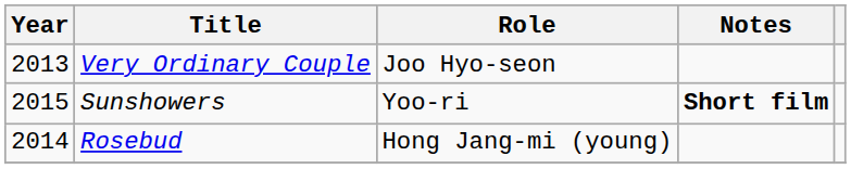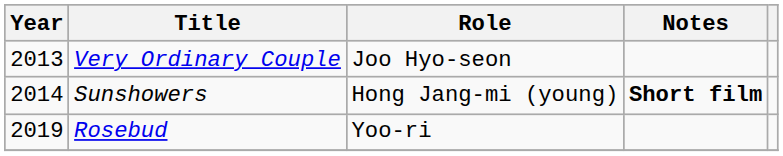Sunshowers | Year: 2015 -> 2014
Sunshowers | Role: Yoo-ri -> Hong Jang-mi (young)
Rosebud | Year: 2014 -> 2019
Rosebud | Role: Hong Jang-mi (young) -> Yoo-ri
